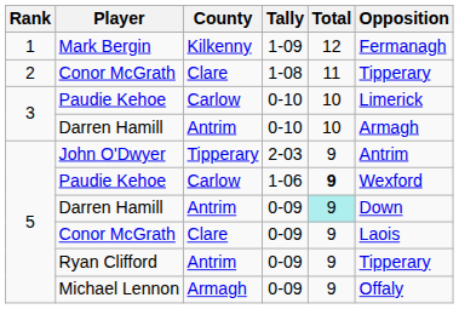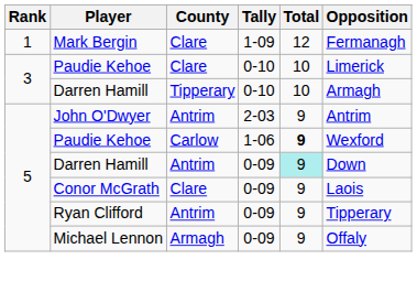Mark Bergin | County: Kilkenny -> Clare
- row: 2 | Conor McGrath | Clare | 1-08 | 11 | Tipperary
Paudie Kehoe / 0-10 | County: Carlow -> Clare
Darren Hamill / 0-10 | County: Antrim -> Tipperary
John O'Dwyer | County: Tipperary -> Antrim
